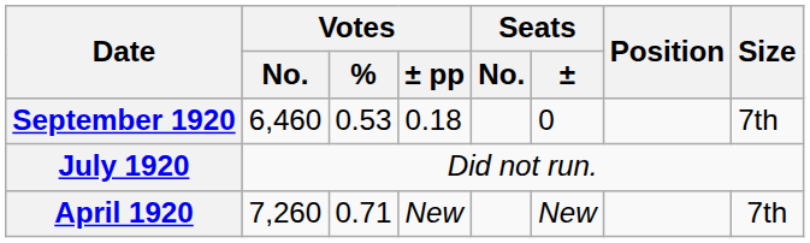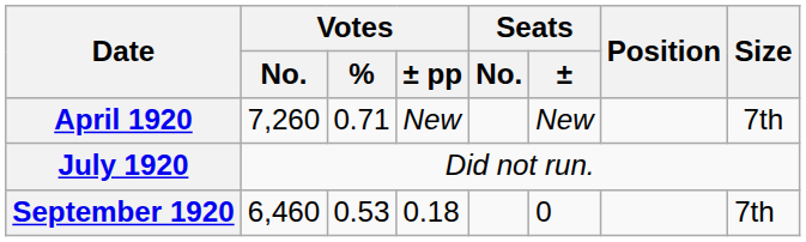rows swapped: April 1920 <-> September 1920
